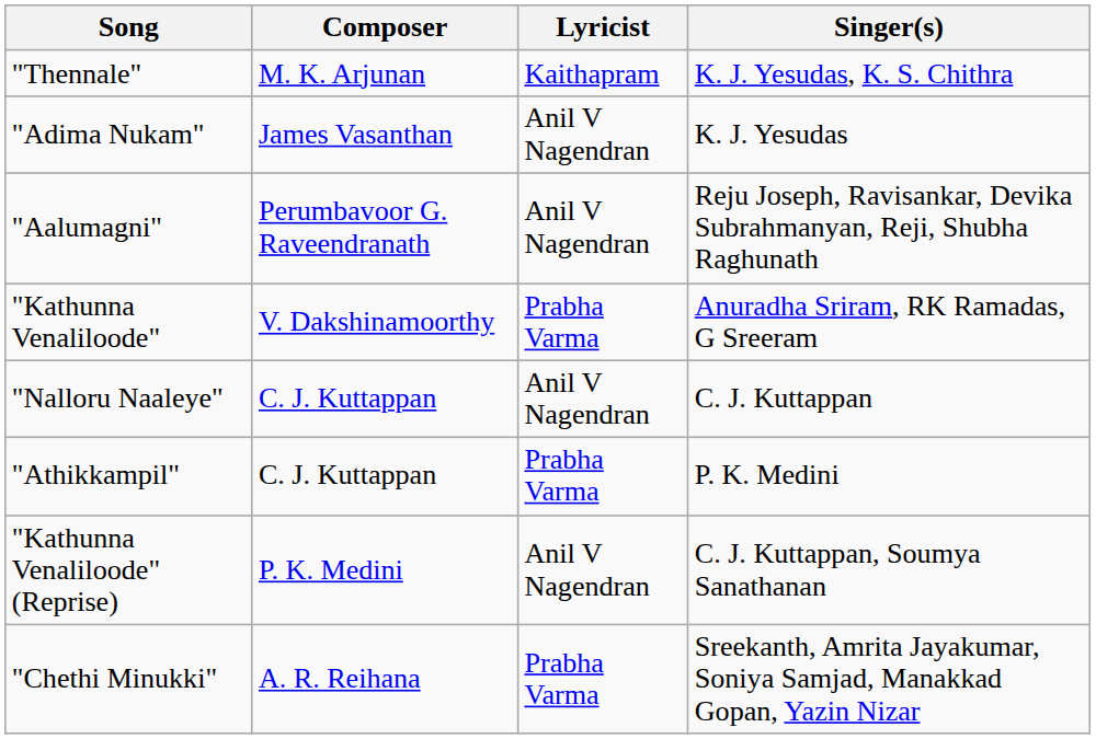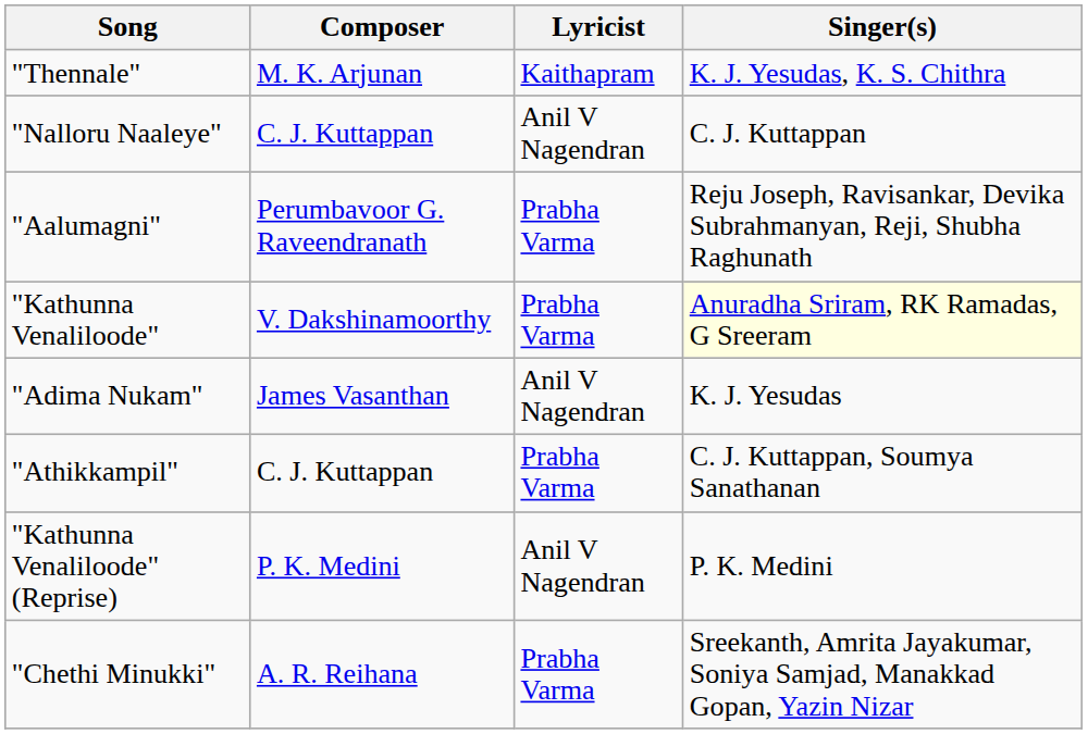rows swapped: "Nalloru Naaleye" <-> "Adima Nukam"
"Aalumagni" | Lyricist: Anil V Nagendran -> Prabha Varma
"Kathunna Venaliloode" | Singer(s): no background -> lightyellow background
"Athikkampil" | Singer(s): P. K. Medini -> C. J. Kuttappan, Soumya Sanathanan
"Kathunna Venaliloode" (Reprise) | Singer(s): C. J. Kuttappan, Soumya Sanathanan -> P. K. Medini
